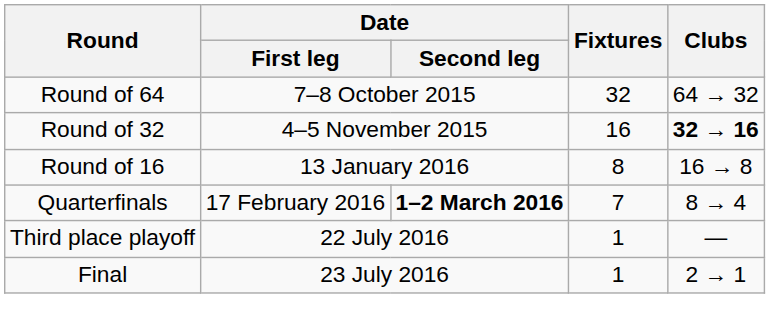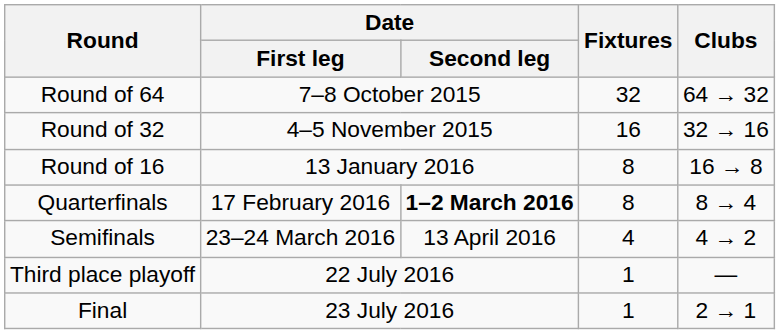Round of 32 | Clubs: bold -> normal
Quarterfinals | Fixtures: 7 -> 8
+ row: Semifinals | 23–24 March 2016 | 13 April 2016 | 4 | 4 → 2
